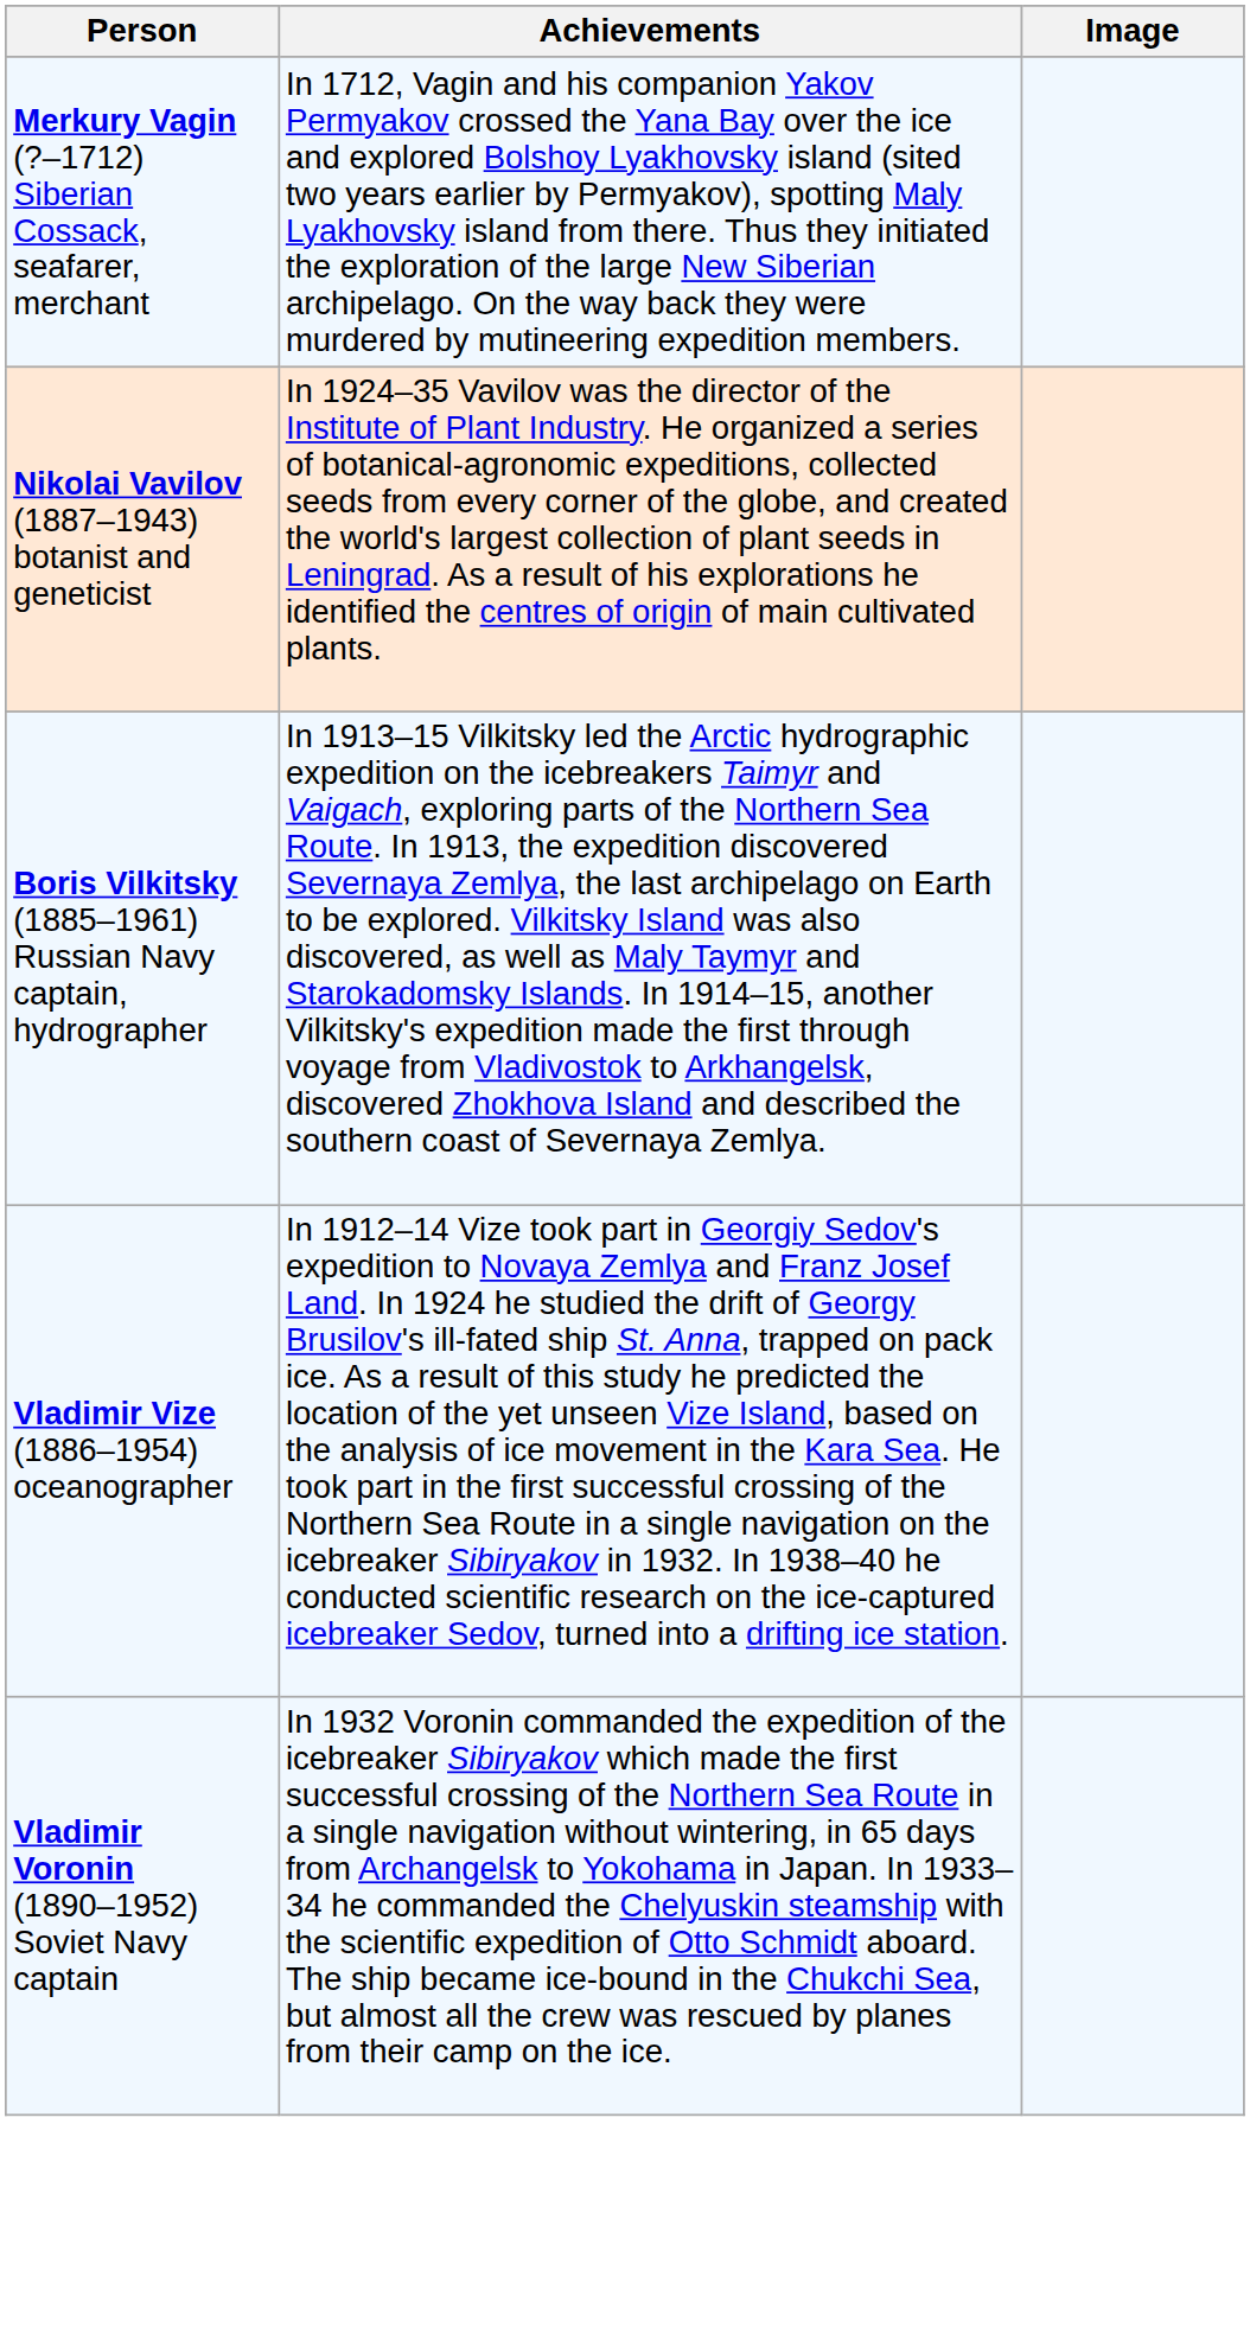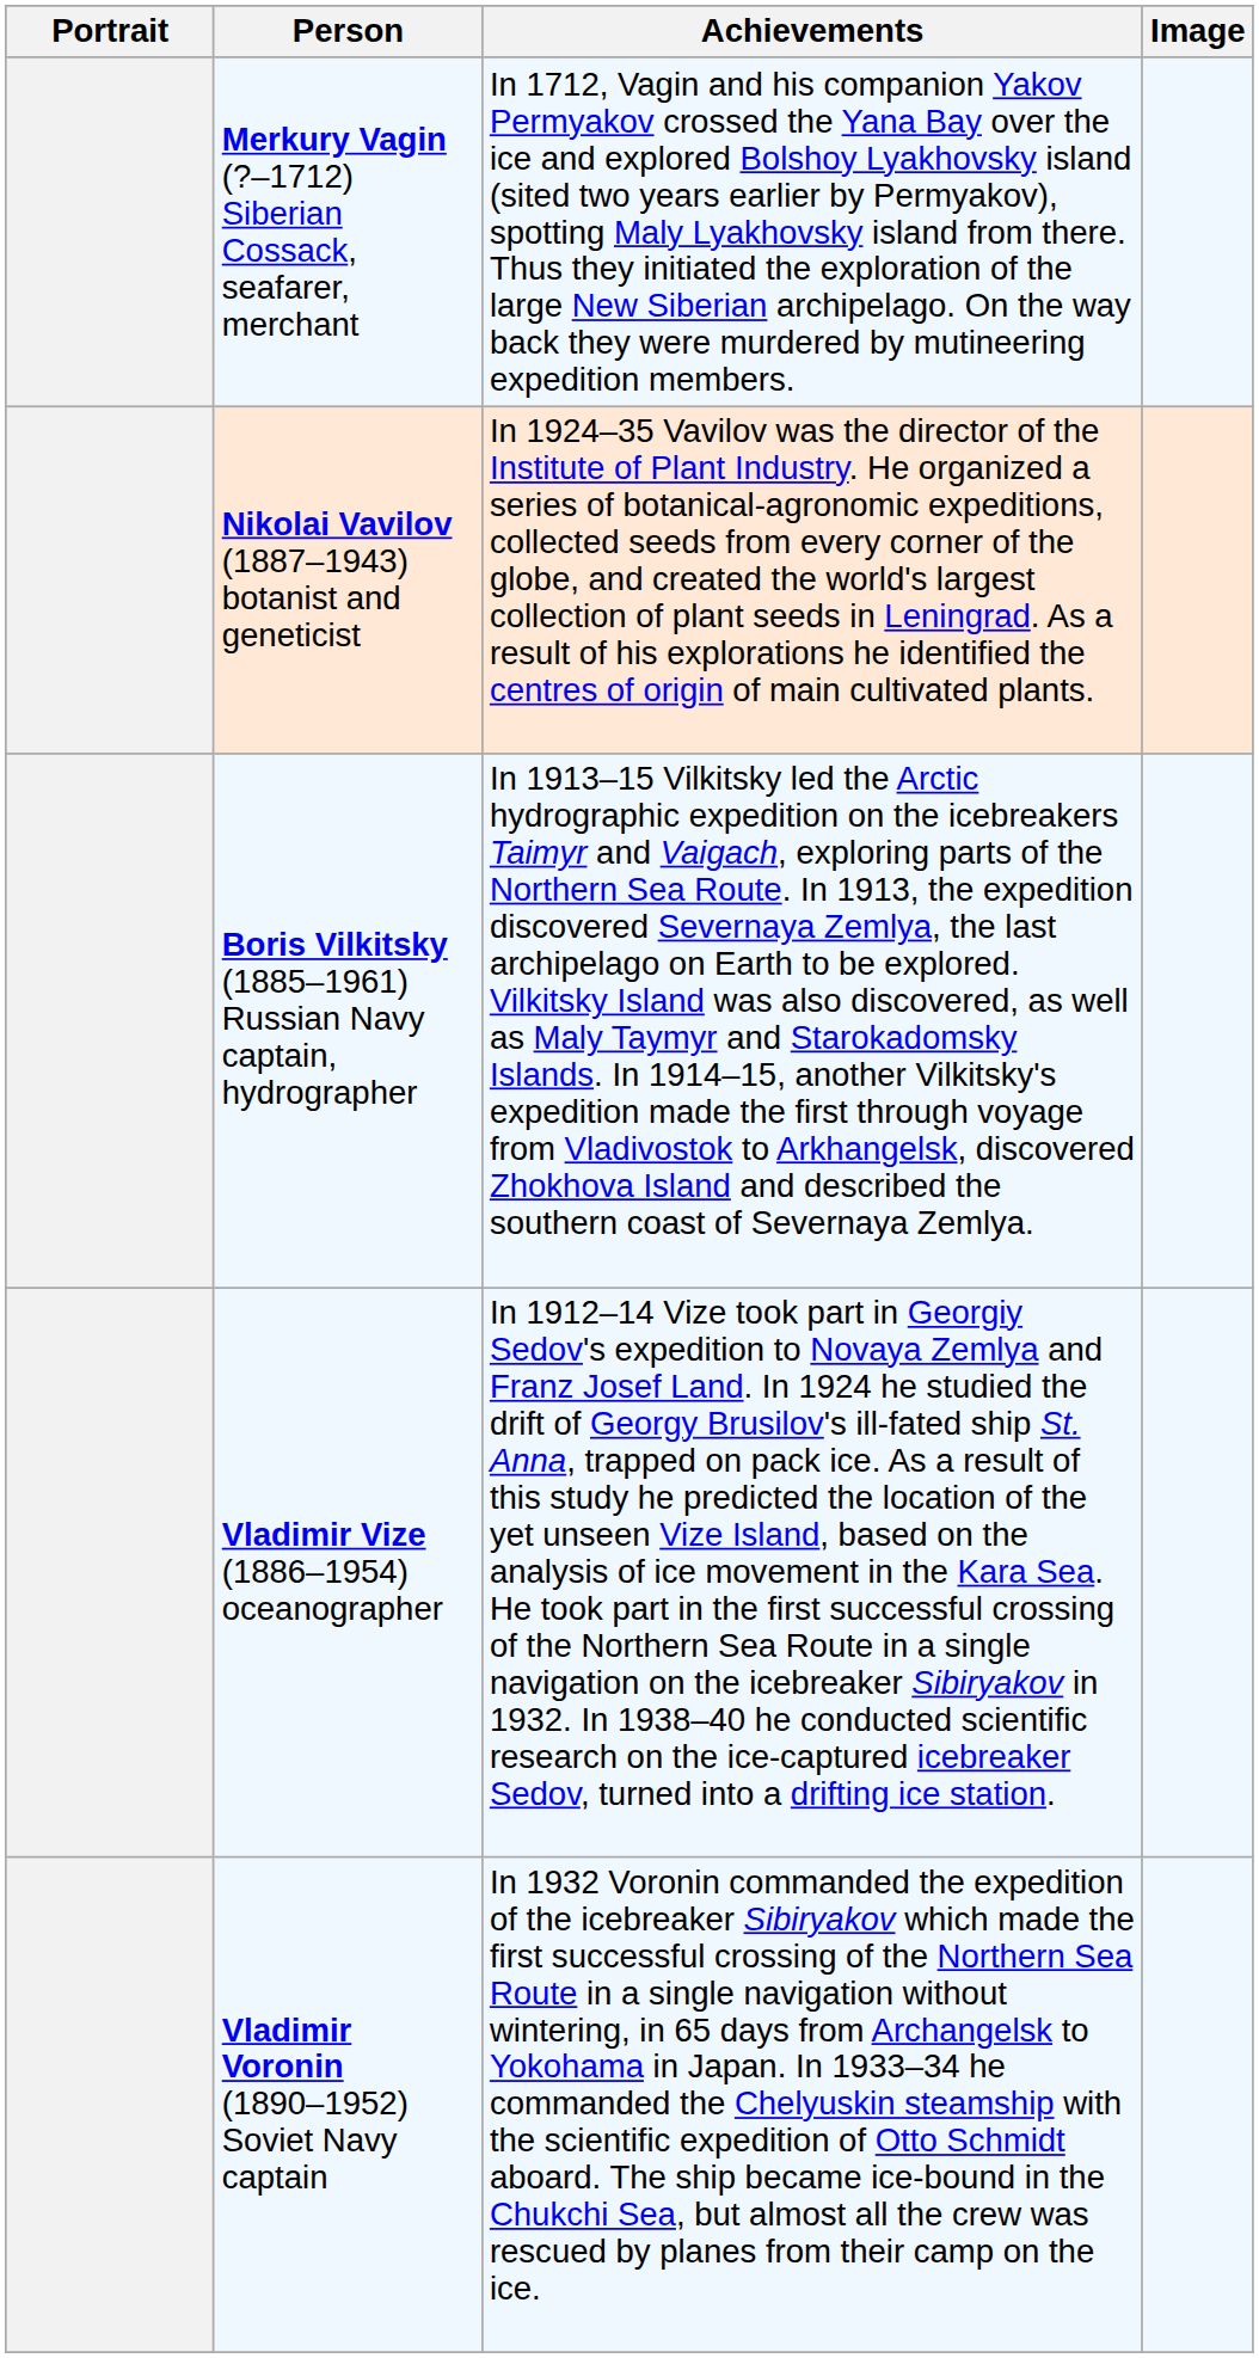+ column: Portrait
